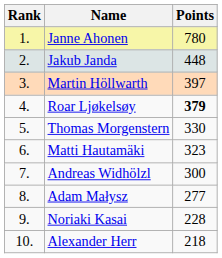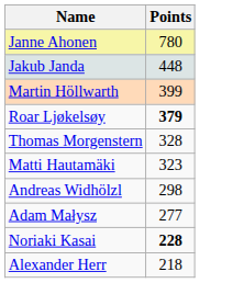- column: Rank | 1. | 2. | 3. | 4. | 5. | 6. | 7. | 8. | 9. | 10.
Martin Höllwarth | Points: 397 -> 399
Thomas Morgenstern | Points: 330 -> 328
Andreas Widhölzl | Points: 300 -> 298
Noriaki Kasai | Points: normal -> bold
